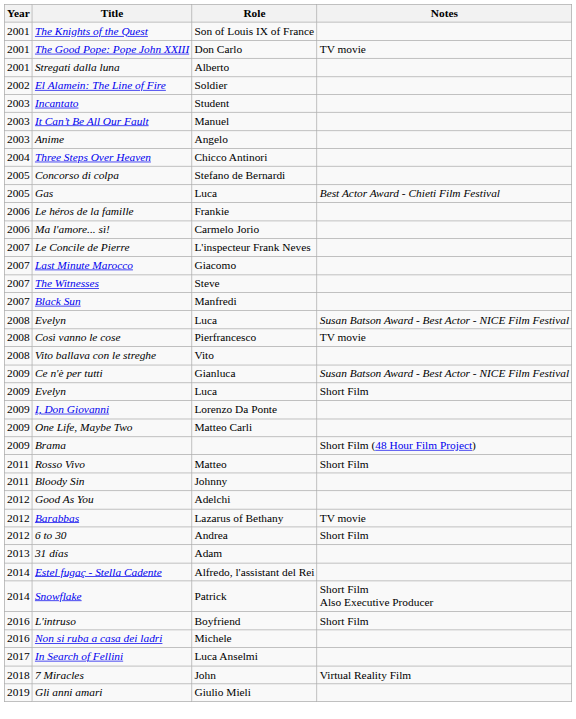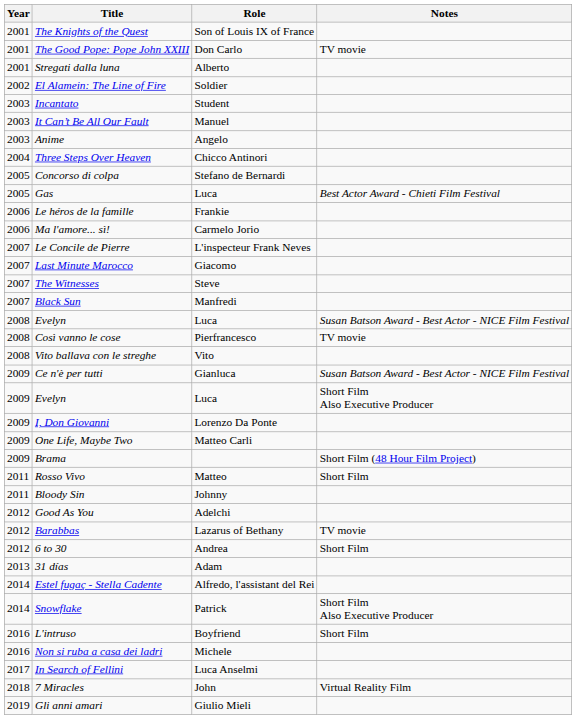2009 / Evelyn | Notes: Short Film -> Short Film Also Executive Producer
